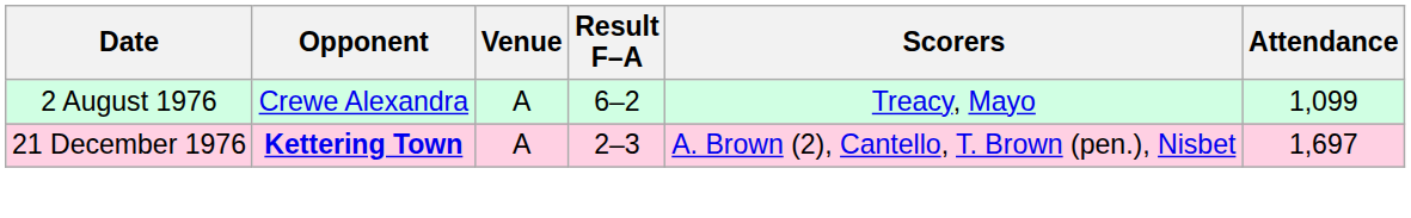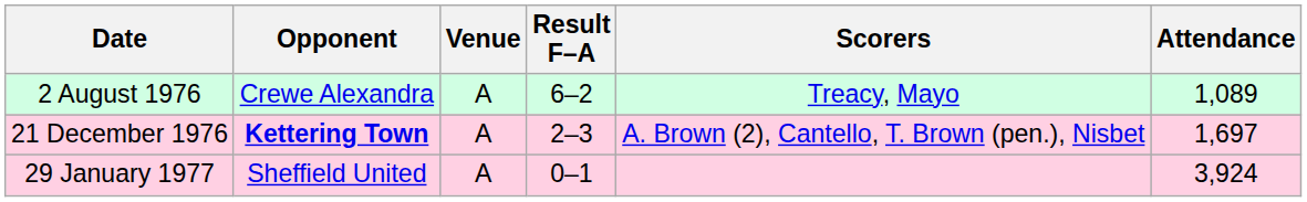2 August 1976 | Attendance: 1,099 -> 1,089
+ row: 29 January 1977 | Sheffield United | A | 0–1 | 3,924
